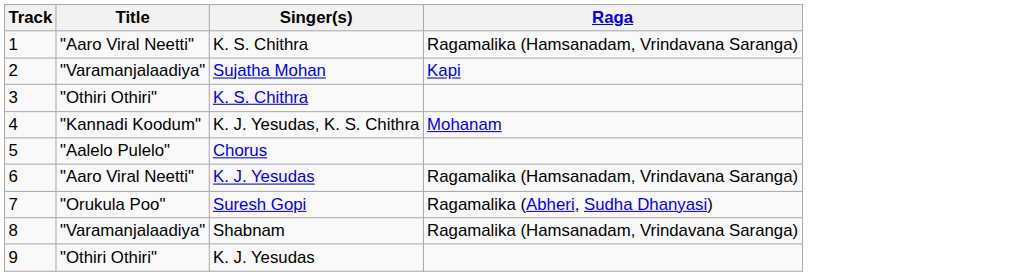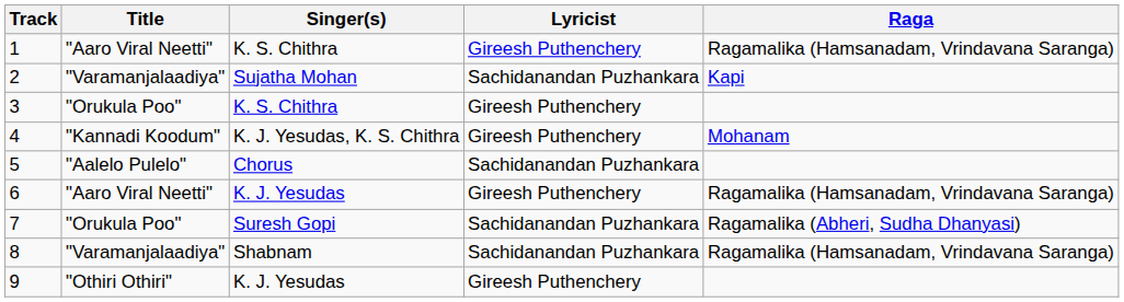+ column: Lyricist | Gireesh Puthenchery | Sachidanandan Puzhankara | Gireesh Puthenchery | Gireesh Puthenchery | Sachidanandan Puzhankara | Gireesh Puthenchery | Sachidanandan Puzhankara | Sachidanandan Puzhankara | Gireesh Puthenchery
3 | Title: "Othiri Othiri" -> "Orukula Poo"
